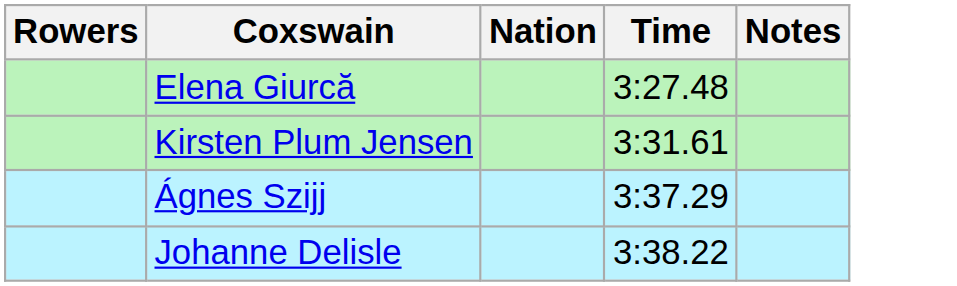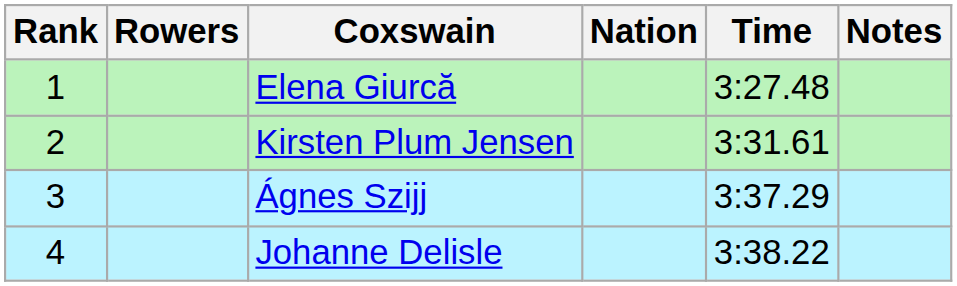+ column: Rank | 1 | 2 | 3 | 4
